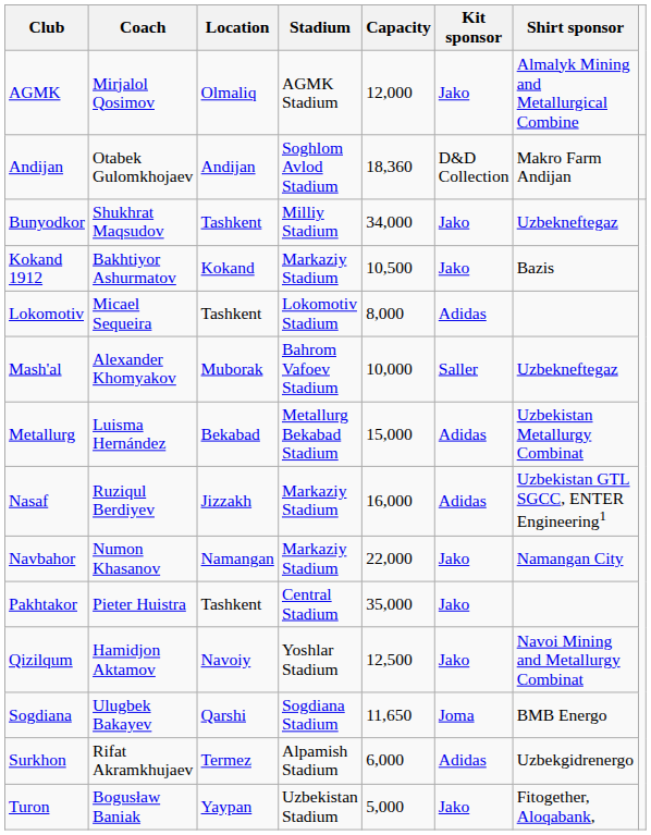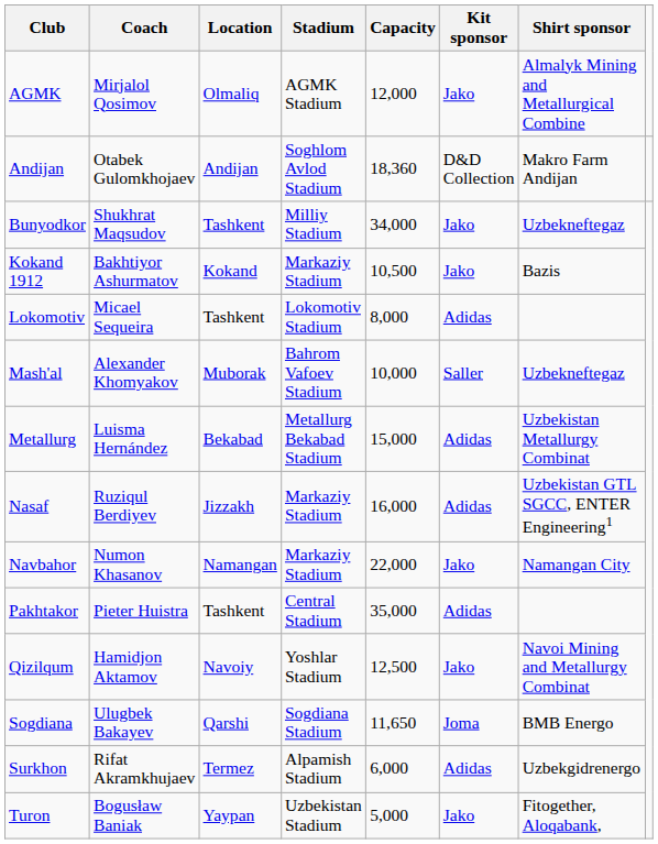Pakhtakor | Kit sponsor: Jako -> Adidas
